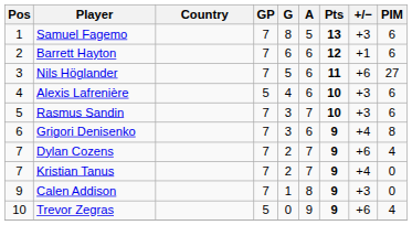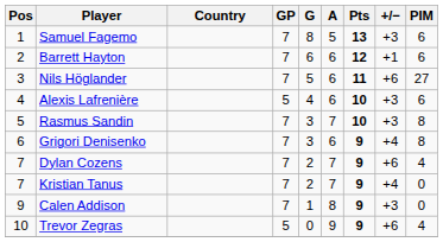Rasmus Sandin | PIM: 6 -> 8
